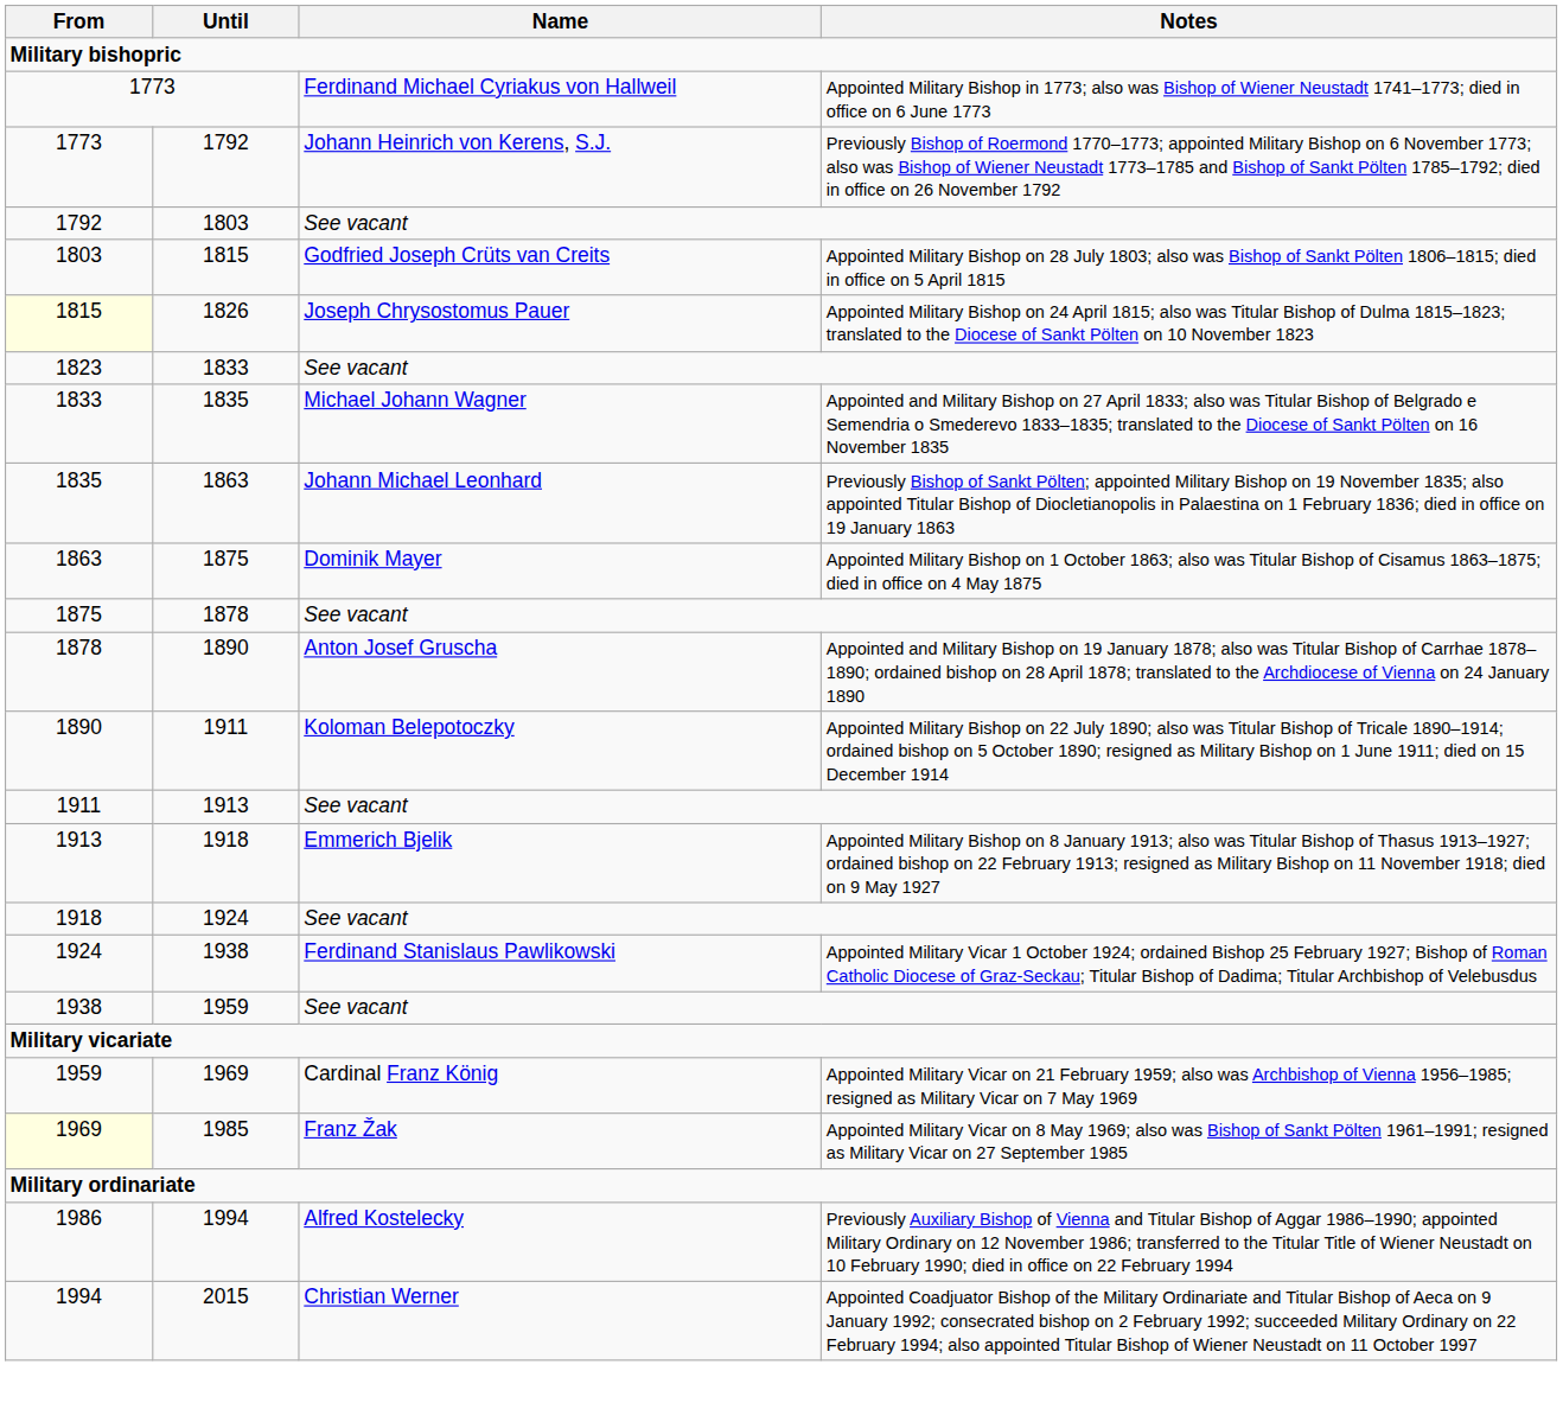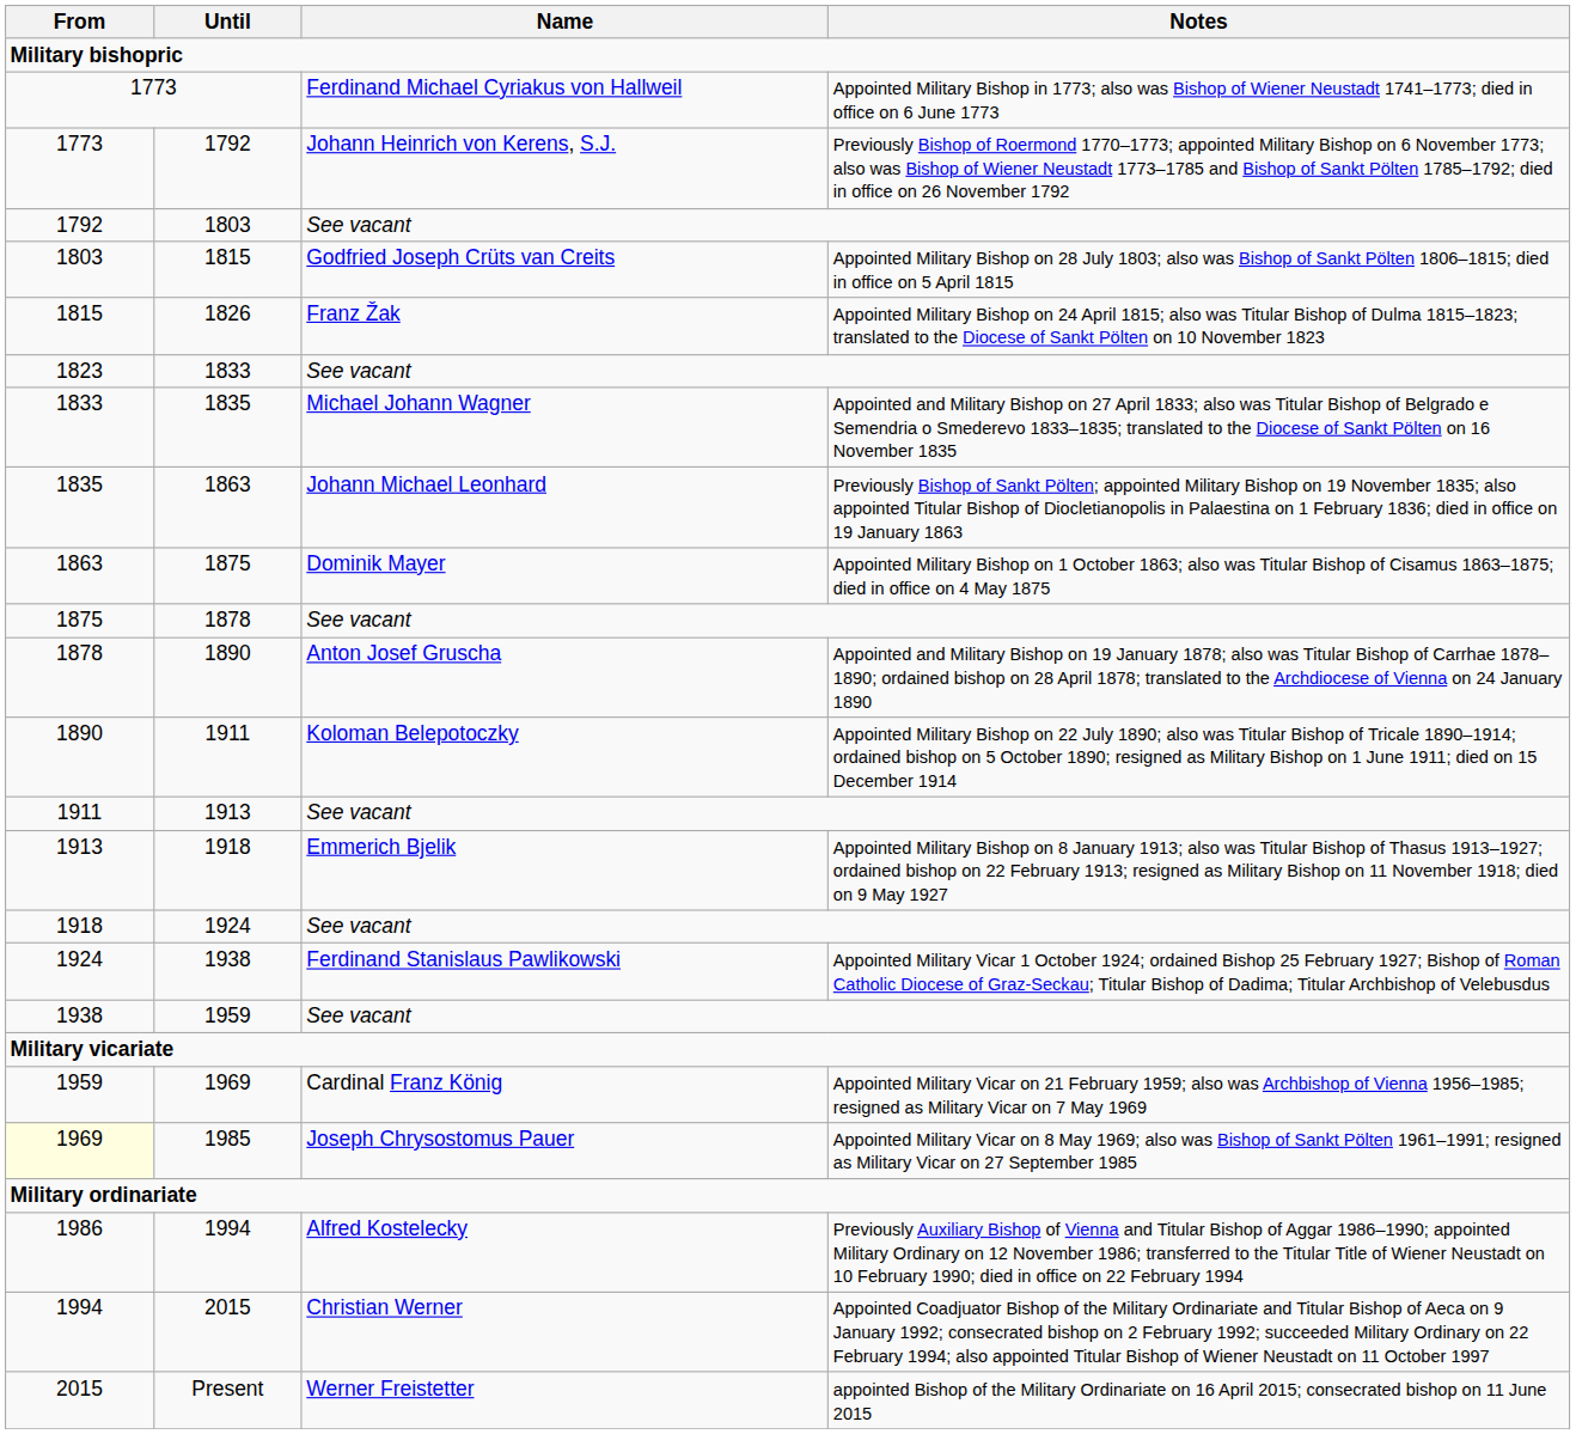1826 | From: lightyellow background -> no background
1826 | Name: Joseph Chrysostomus Pauer -> Franz Žak
1985 | Name: Franz Žak -> Joseph Chrysostomus Pauer
+ row: 2015 | Present | Werner Freistetter | appointed Bishop of the Military Ordinariate on 16 April 2015; consecrated bishop on 11 June 2015
